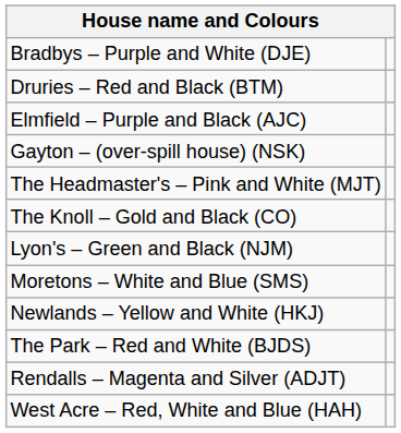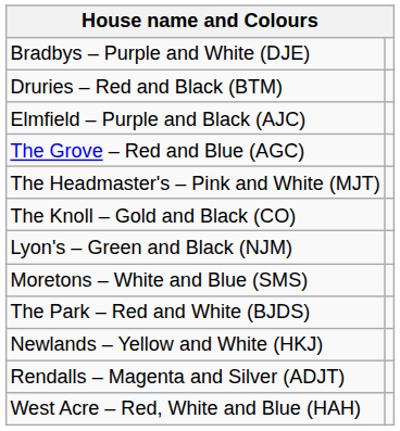- row: Gayton – (over-spill house) (NSK)
+ row: The Grove – Red and Blue (AGC)
rows swapped: Newlands – Yellow and White (HKJ) <-> The Park – Red and White (BJDS)
